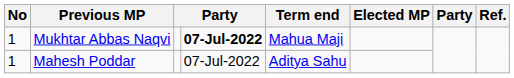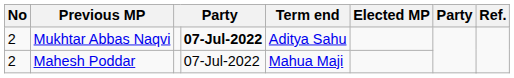Mukhtar Abbas Naqvi | No: 1 -> 2
Mukhtar Abbas Naqvi | Term end: Mahua Maji -> Aditya Sahu
Mahesh Poddar | No: 1 -> 2
Mahesh Poddar | Term end: Aditya Sahu -> Mahua Maji
